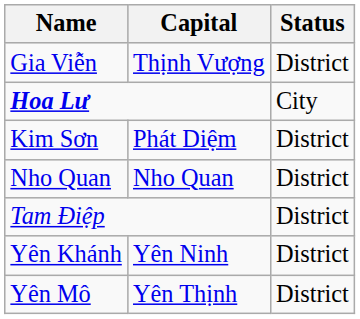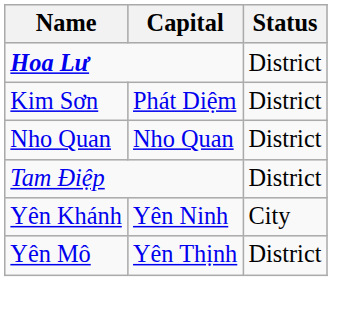- row: Gia Viễn | Thịnh Vượng | District
Hoa Lư | Status: City -> District
Yên Khánh | Status: District -> City
